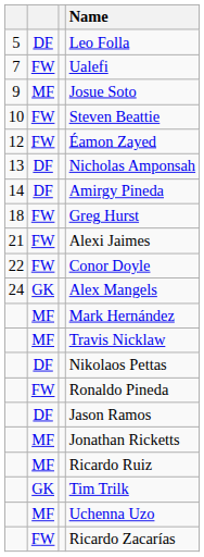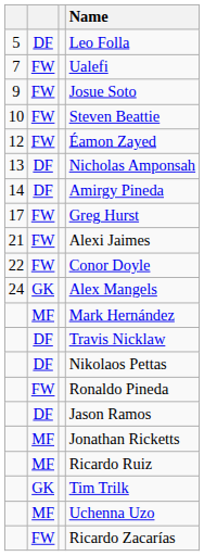Josue Soto | column 2: MF -> FW
Greg Hurst | column 1: 18 -> 17
Travis Nicklaw | column 2: MF -> DF
